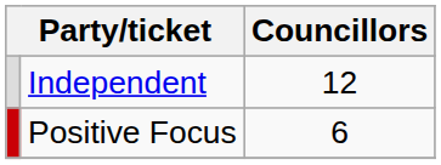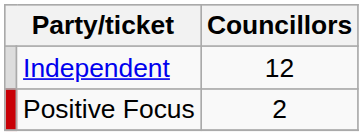Positive Focus | Councillors: 6 -> 2
